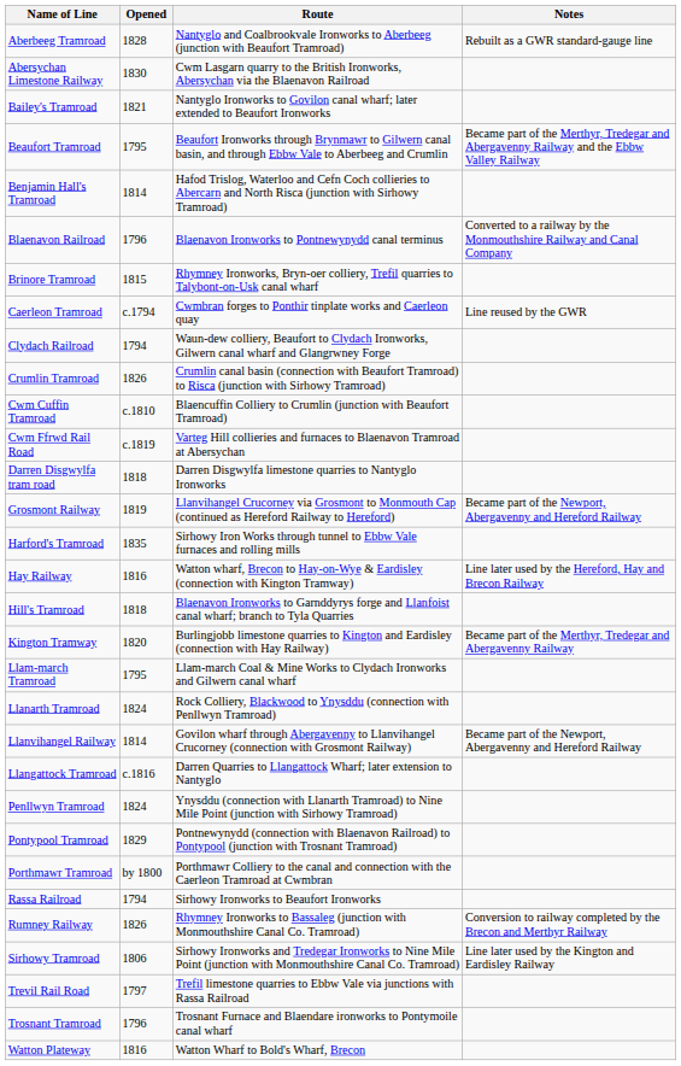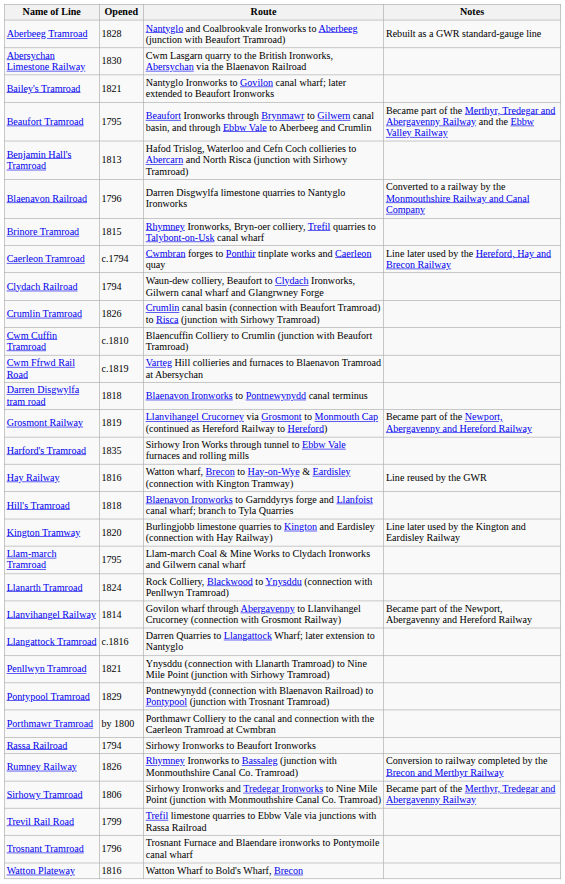Benjamin Hall's Tramroad | Opened: 1814 -> 1813
Blaenavon Railroad | Route: Blaenavon Ironworks to Pontnewynydd canal terminus -> Darren Disgwylfa limestone quarries to Nantyglo Ironworks
Caerleon Tramroad | Notes: Line reused by the GWR -> Line later used by the Hereford, Hay and Brecon Railway
Darren Disgwylfa tram road | Route: Darren Disgwylfa limestone quarries to Nantyglo Ironworks -> Blaenavon Ironworks to Pontnewynydd canal terminus
Hay Railway | Notes: Line later used by the Hereford, Hay and Brecon Railway -> Line reused by the GWR
Kington Tramway | Notes: Became part of the Merthyr, Tredegar and Abergavenny Railway -> Line later used by the Kington and Eardisley Railway
Penllwyn Tramroad | Opened: 1824 -> 1821
Sirhowy Tramroad | Notes: Line later used by the Kington and Eardisley Railway -> Became part of the Merthyr, Tredegar and Abergavenny Railway
Trevil Rail Road | Opened: 1797 -> 1799
